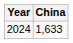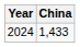2024 | China: 1,633 -> 1,433
